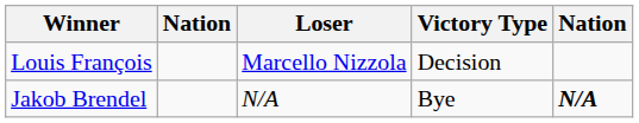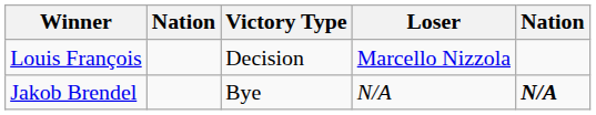columns swapped: Victory Type <-> Loser
